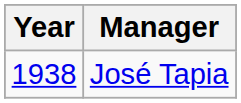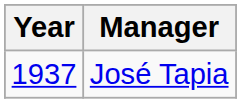José Tapia | Year: 1938 -> 1937
